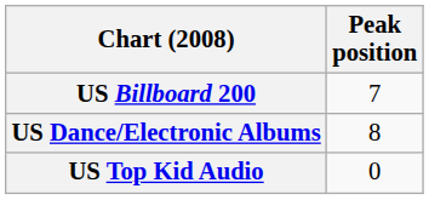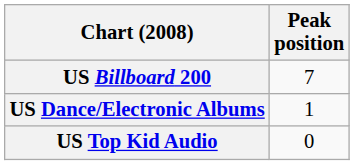US Dance/Electronic Albums | Peak position: 8 -> 1
